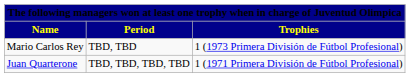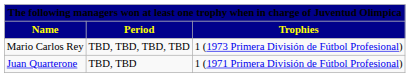Mario Carlos Rey | Period: TBD, TBD -> TBD, TBD, TBD, TBD
Juan Quarterone | Period: TBD, TBD, TBD, TBD -> TBD, TBD
